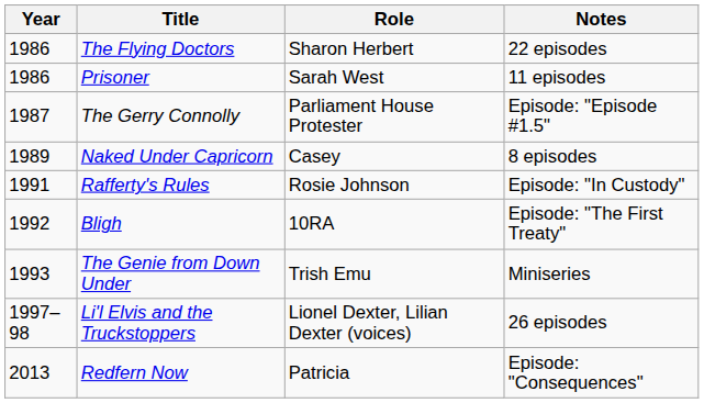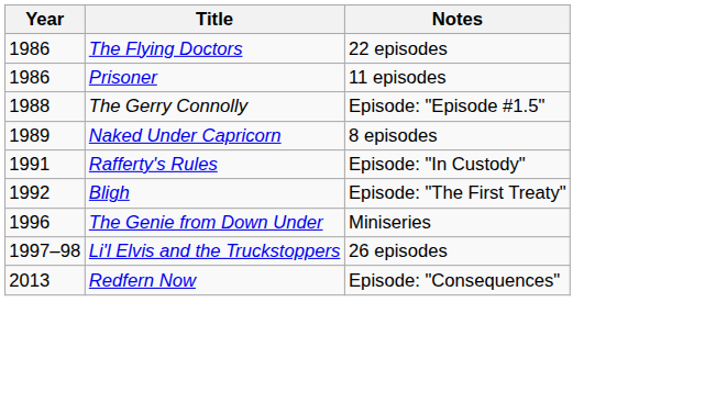- column: Role | Sharon Herbert | Sarah West | Parliament House Protester | Casey | Rosie Johnson | 10RA | Trish Emu | Lionel Dexter, Lilian Dexter (voices) | Patricia
The Gerry Connolly | Year: 1987 -> 1988
The Genie from Down Under | Year: 1993 -> 1996
